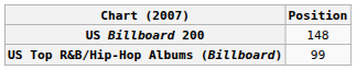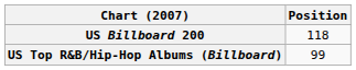US Billboard 200 | Position: 148 -> 118
